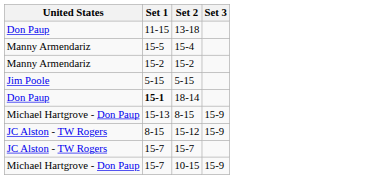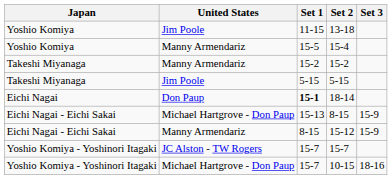+ column: Japan | Yoshio Komiya | Yoshio Komiya | Takeshi Miyanaga | Takeshi Miyanaga | Eichi Nagai | Eichi Nagai - Eichi Sakai | Eichi Nagai - Eichi Sakai | Yoshio Komiya - Yoshinori Itagaki | Yoshio Komiya - Yoshinori Itagaki
13-18 | United States: Don Paup -> Jim Poole
15-12 | United States: JC Alston - TW Rogers -> Manny Armendariz
10-15 | Set 3: 15-9 -> 18-16
